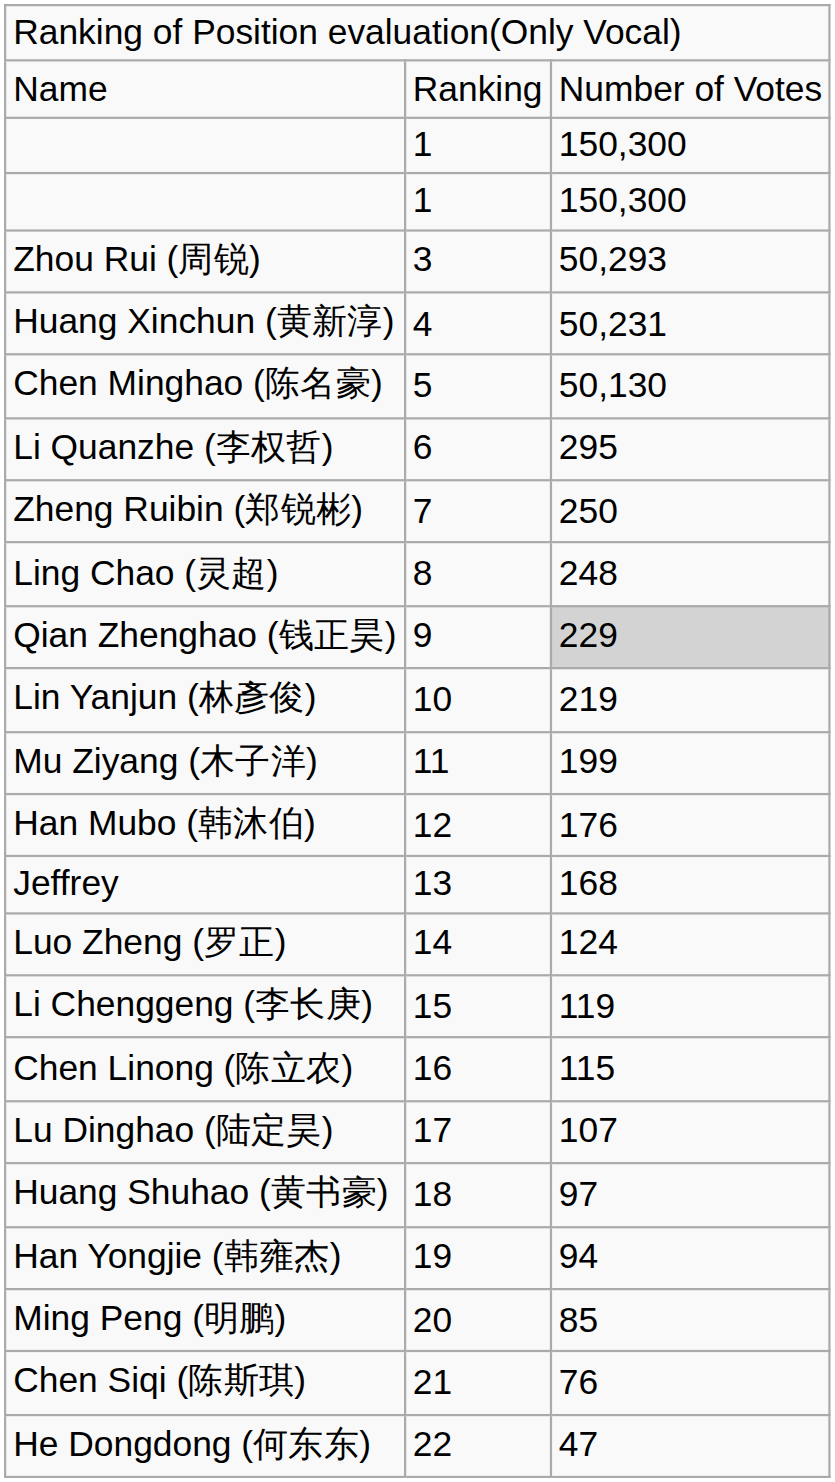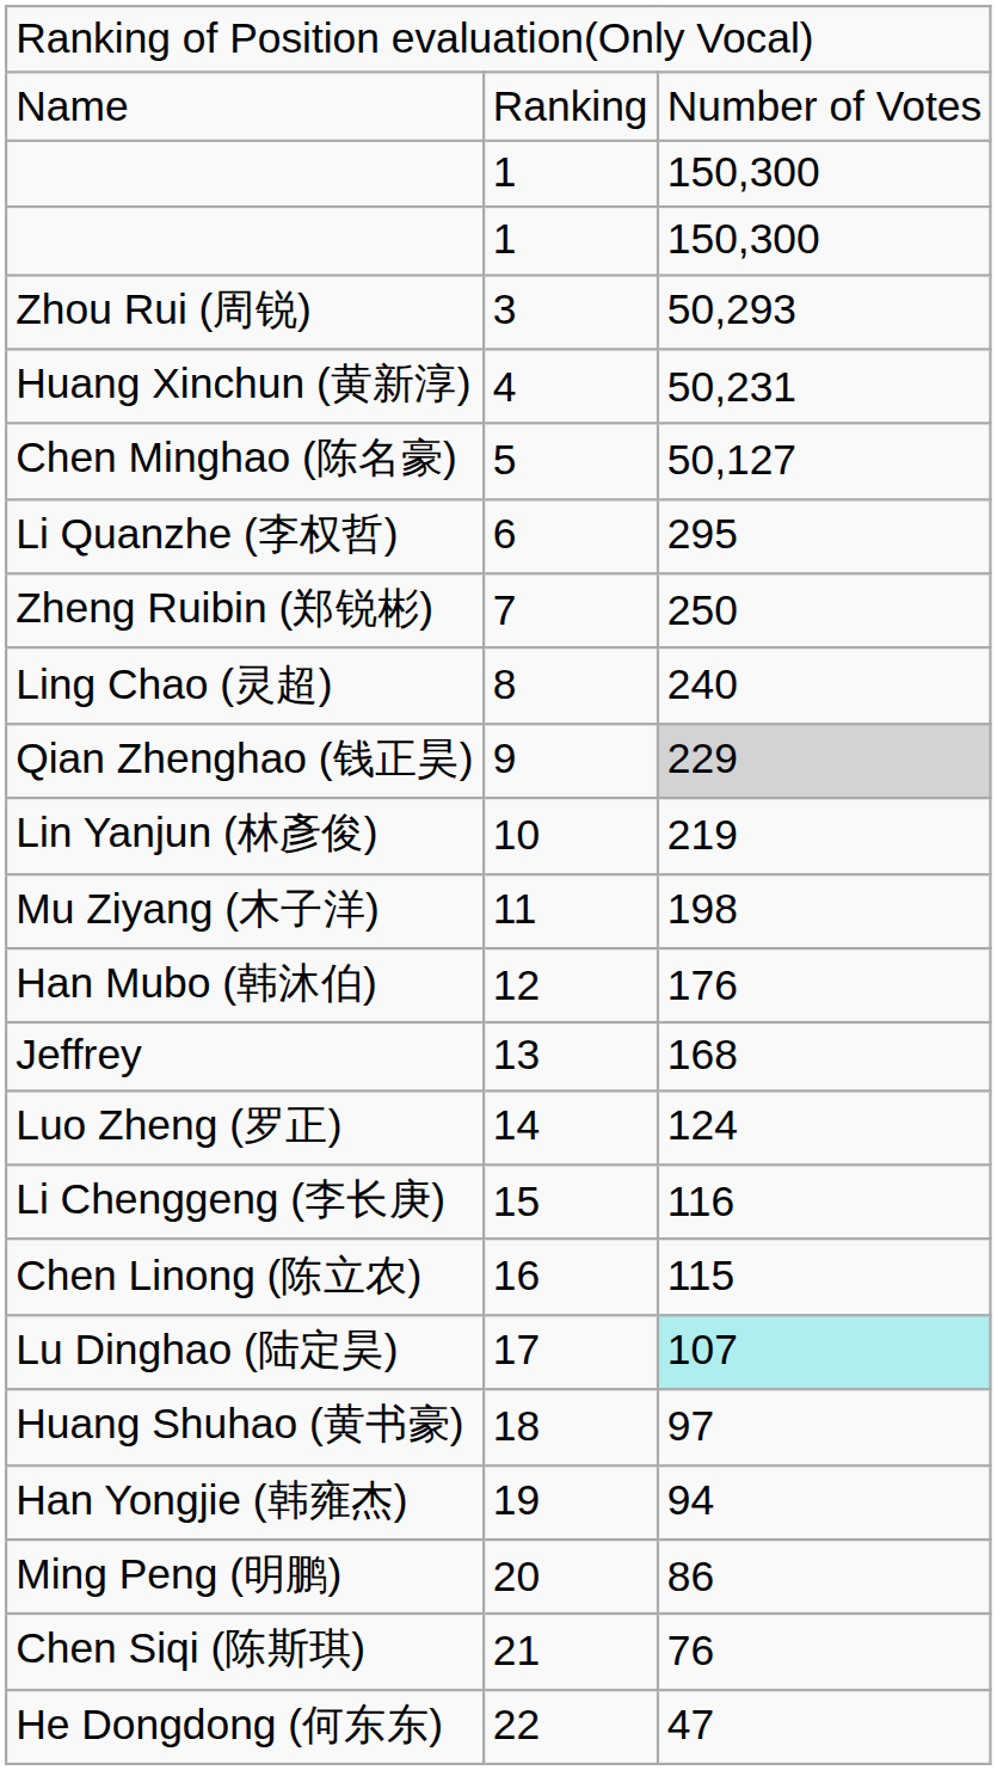Chen Minghao (陈名豪) | column 3: 50,130 -> 50,127
Ling Chao (灵超) | column 3: 248 -> 240
Mu Ziyang (木子洋) | column 3: 199 -> 198
Li Chenggeng (李长庚) | column 3: 119 -> 116
Lu Dinghao (陆定昊) | column 3: no background -> paleturquoise background
Ming Peng (明鹏) | column 3: 85 -> 86
